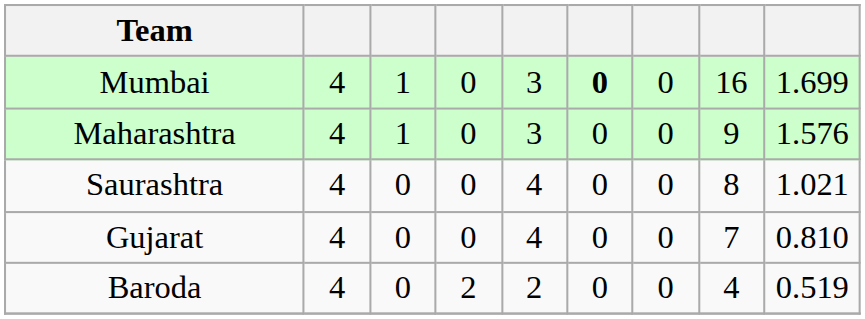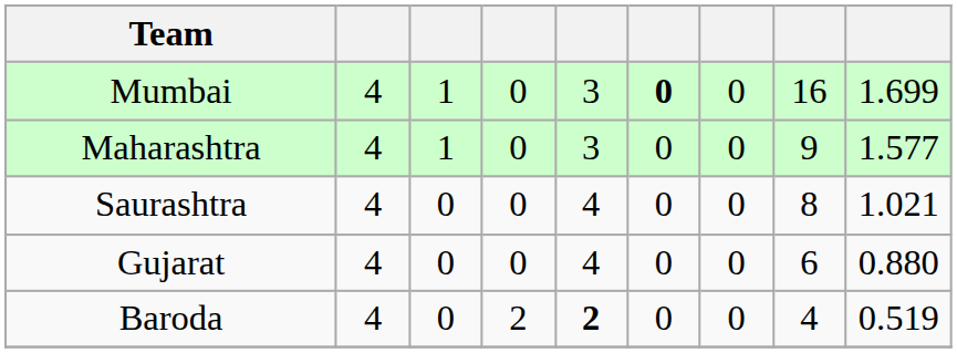Maharashtra | column 9: 1.576 -> 1.577
Gujarat | column 8: 7 -> 6
Gujarat | column 9: 0.810 -> 0.880
Baroda | column 5: normal -> bold
